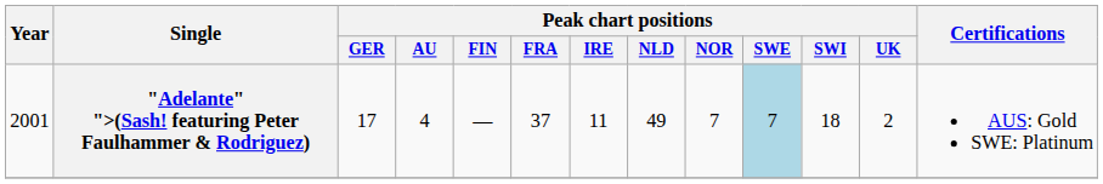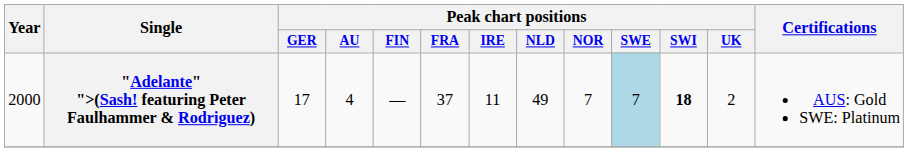"Adelante" ">(Sash! featuring Peter Faulhammer & Rodriguez) | Year: 2001 -> 2000
"Adelante" ">(Sash! featuring Peter Faulhammer & Rodriguez) | Peak chart positions / SWI: normal -> bold
